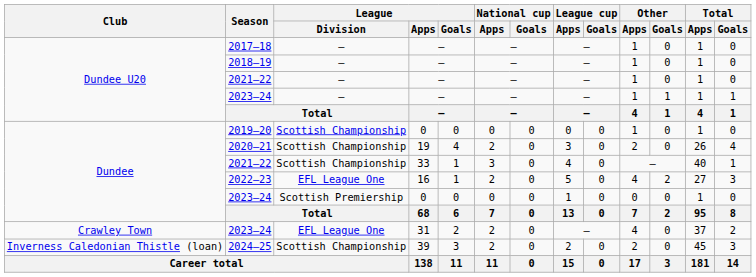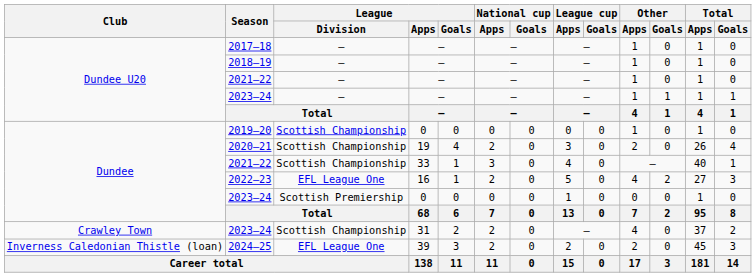2023–24 / 31 | League / Division: EFL League One -> Scottish Championship
2024–25 | League / Division: Scottish Championship -> EFL League One
